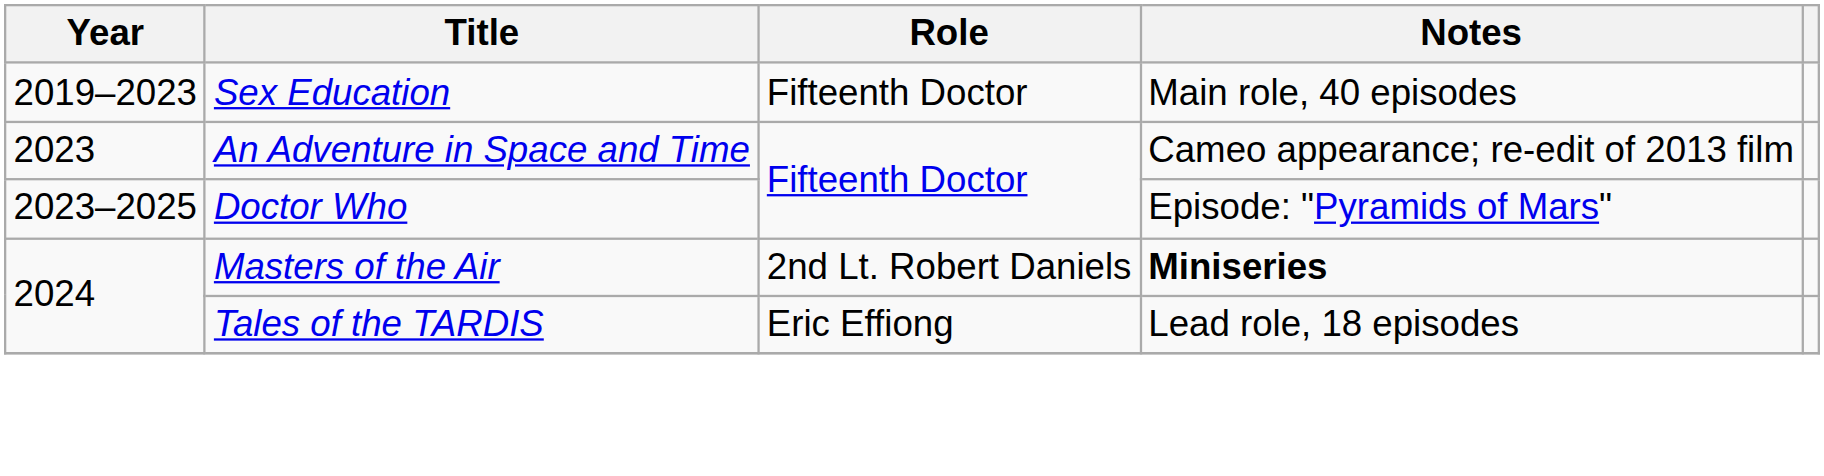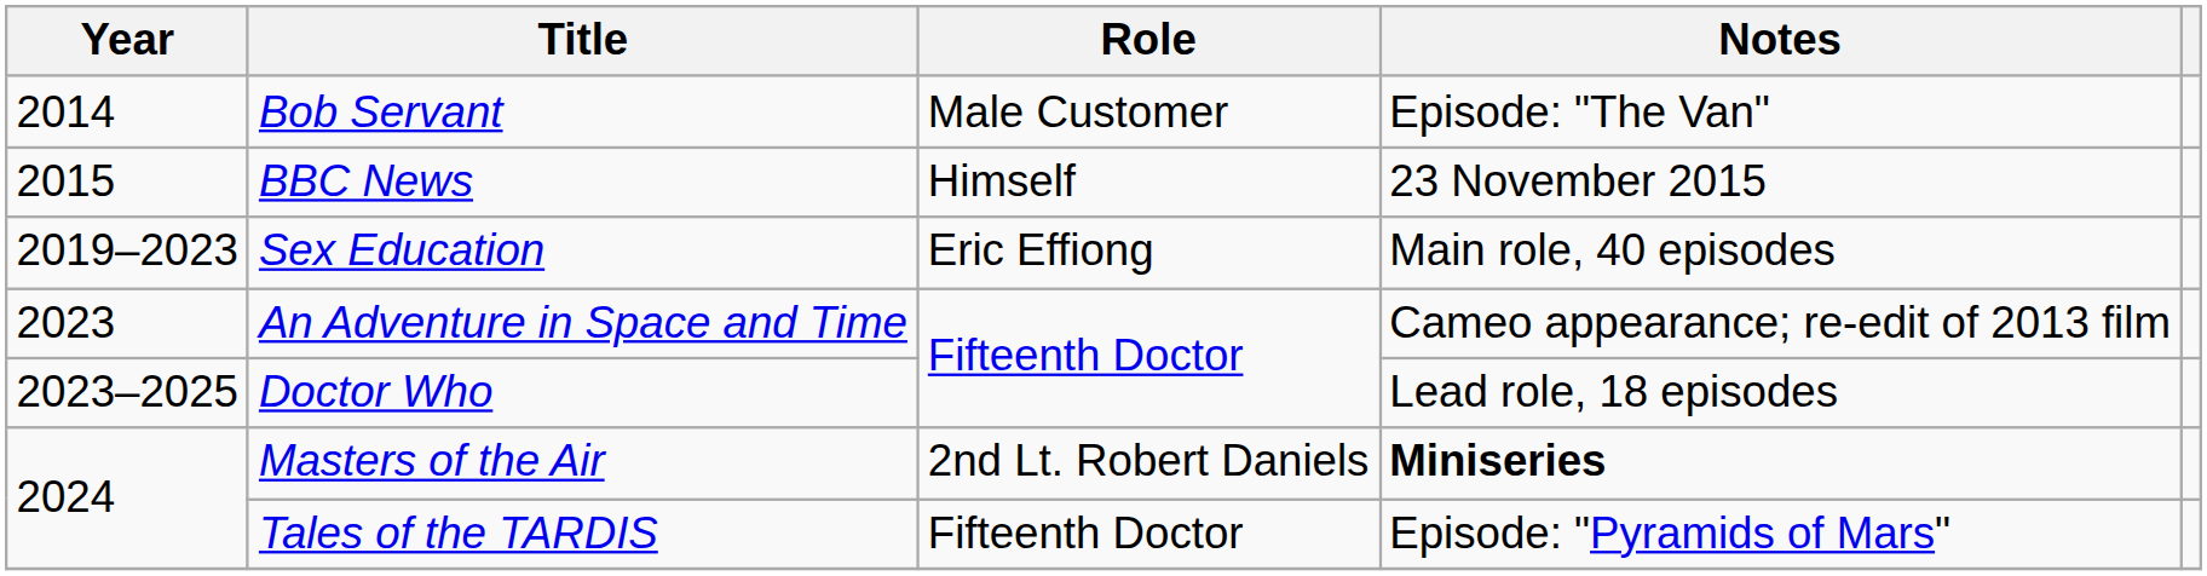+ row: 2014 | Bob Servant | Male Customer | Episode: "The Van"
+ row: 2015 | BBC News | Himself | 23 November 2015
Sex Education | Role: Fifteenth Doctor -> Eric Effiong
Doctor Who | Notes: Episode: "Pyramids of Mars" -> Lead role, 18 episodes
Tales of the TARDIS | Role: Eric Effiong -> Fifteenth Doctor
Tales of the TARDIS | Notes: Lead role, 18 episodes -> Episode: "Pyramids of Mars"
